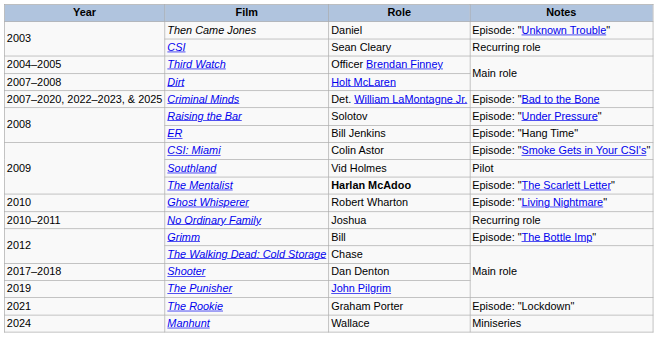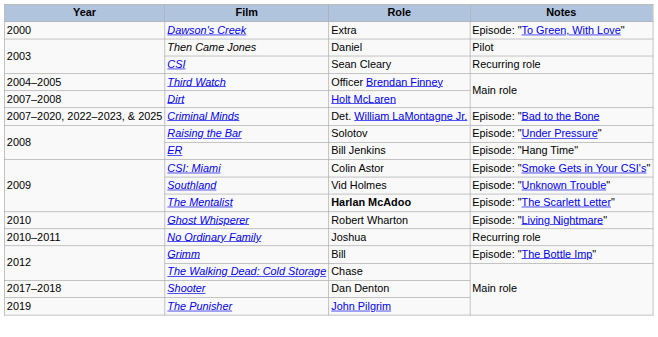+ row: 2000 | Dawson's Creek | Extra | Episode: "To Green, With Love"
Then Came Jones | Notes: Episode: "Unknown Trouble" -> Pilot
Southland | Notes: Pilot -> Episode: "Unknown Trouble"
- row: 2021 | The Rookie | Graham Porter | Episode: "Lockdown"
- row: 2024 | Manhunt | Wallace | Miniseries
